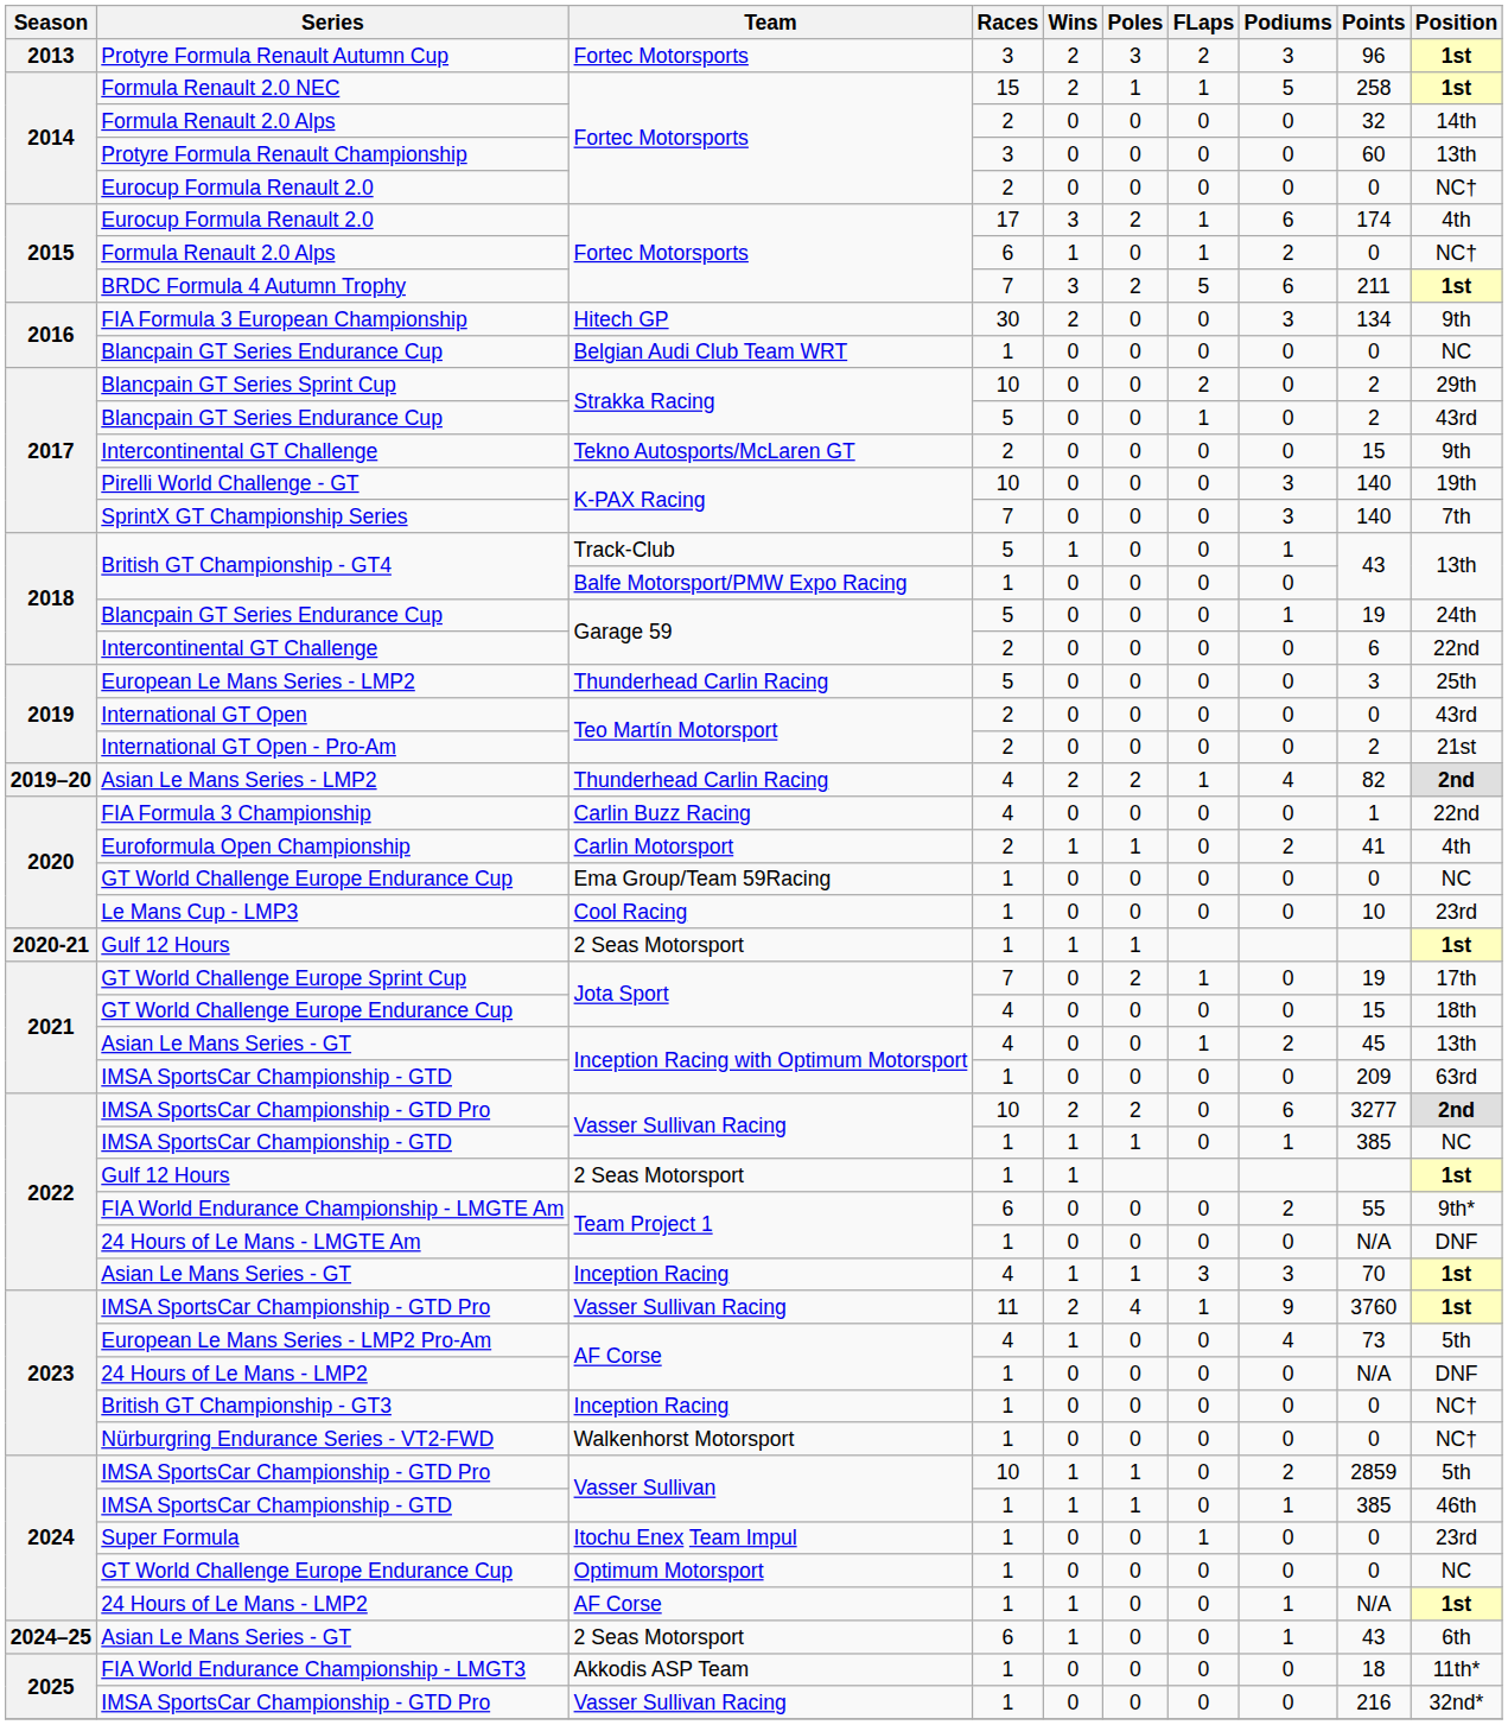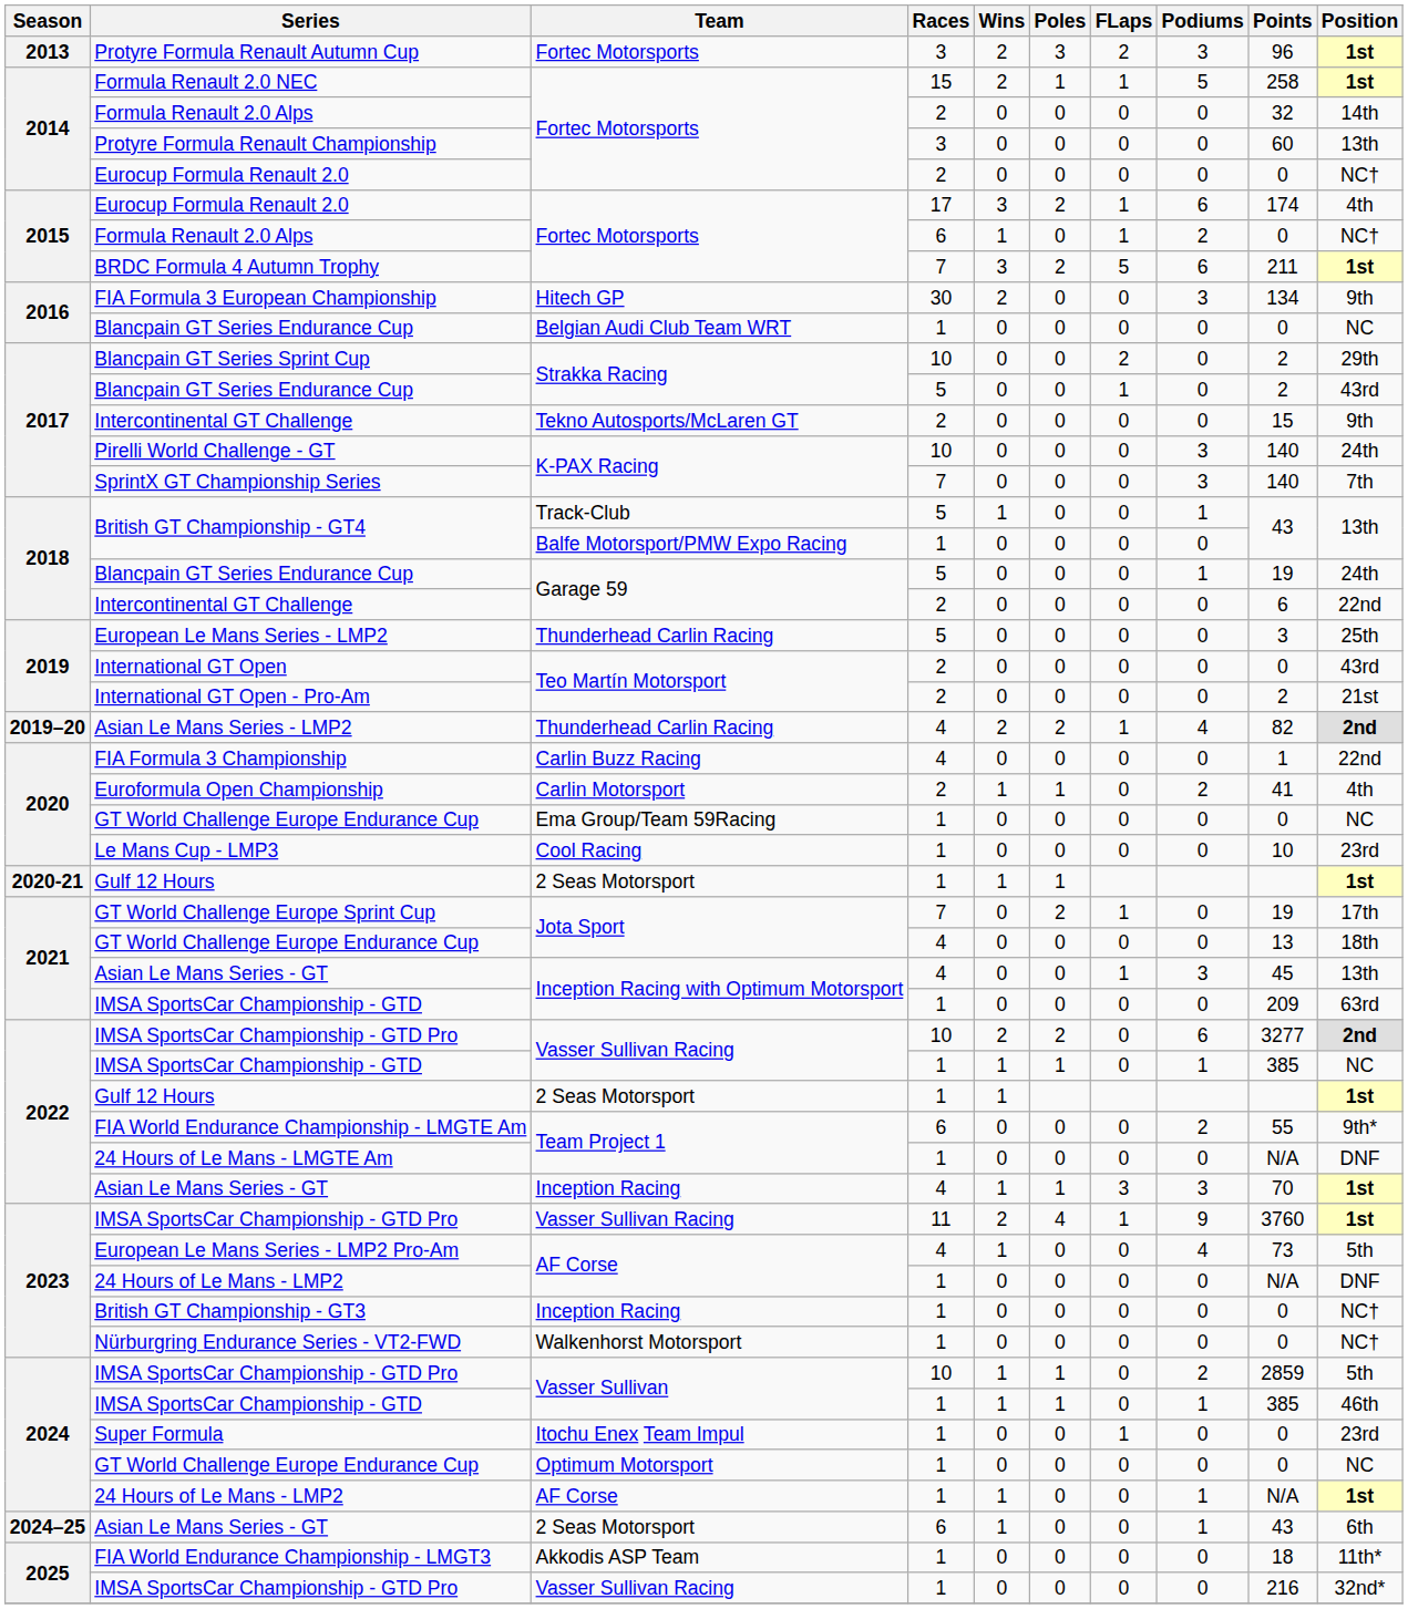Pirelli World Challenge - GT | Position: 19th -> 24th
2021 / GT World Challenge Europe Endurance Cup | Points: 15 -> 13
2021 / Asian Le Mans Series - GT | Podiums: 2 -> 3
